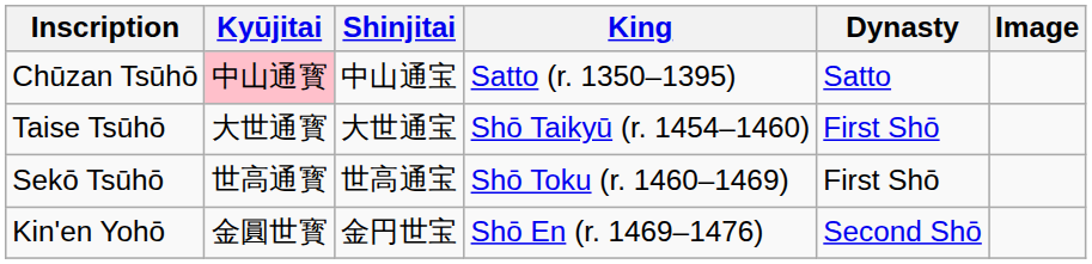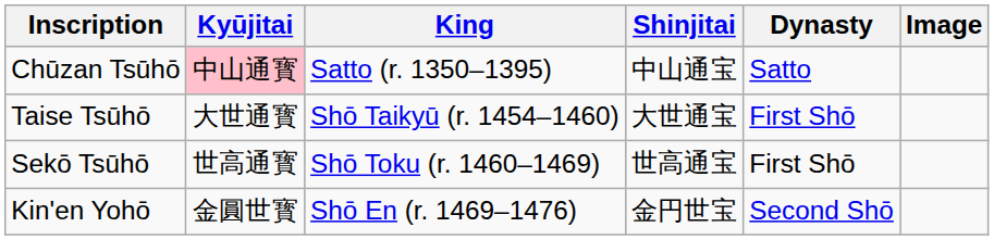columns swapped: Shinjitai <-> King
